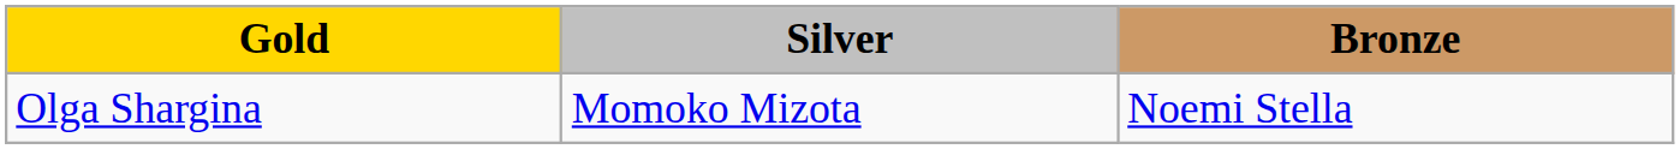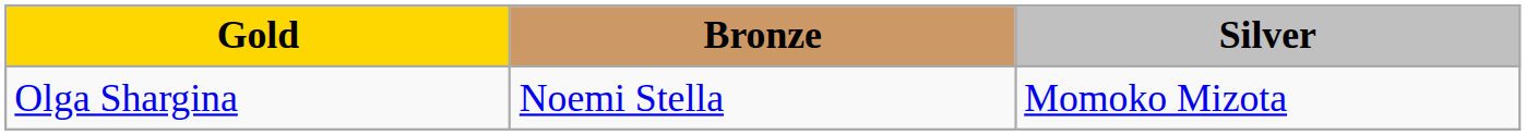columns swapped: Silver <-> Bronze
